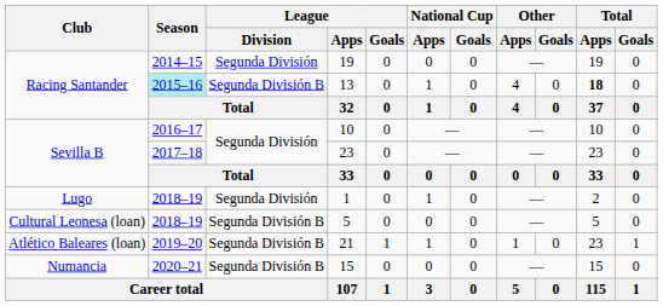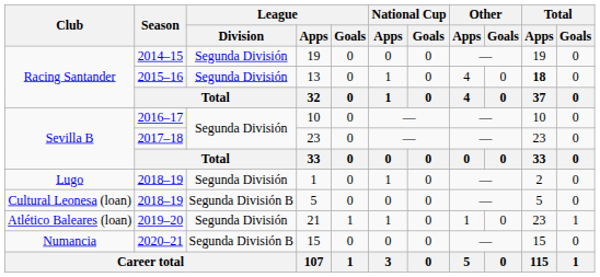13 | Season: paleturquoise background -> no background
13 | League / Division: Segunda División B -> Segunda División
21 | League / Division: Segunda División B -> Segunda División
